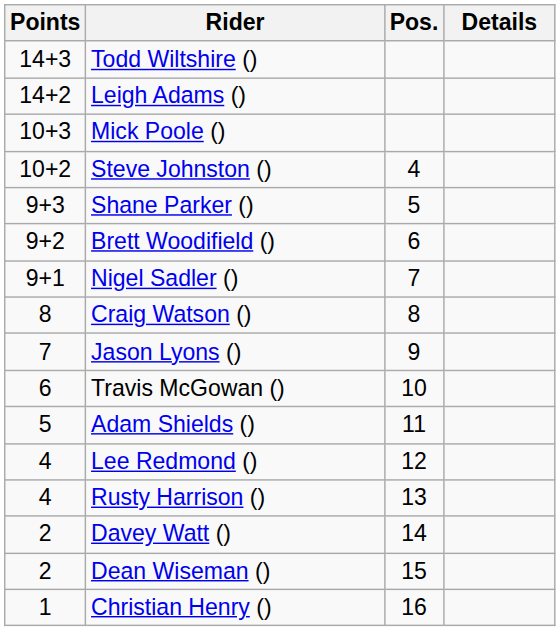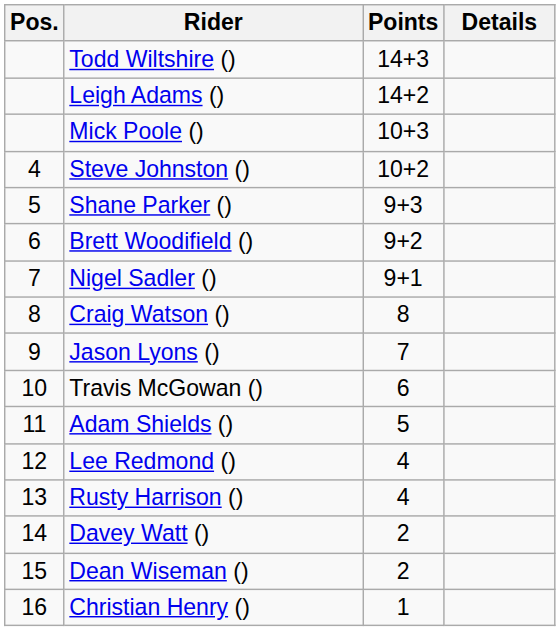columns swapped: Pos. <-> Points
